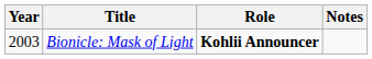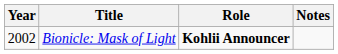Bionicle: Mask of Light | Year: 2003 -> 2002
